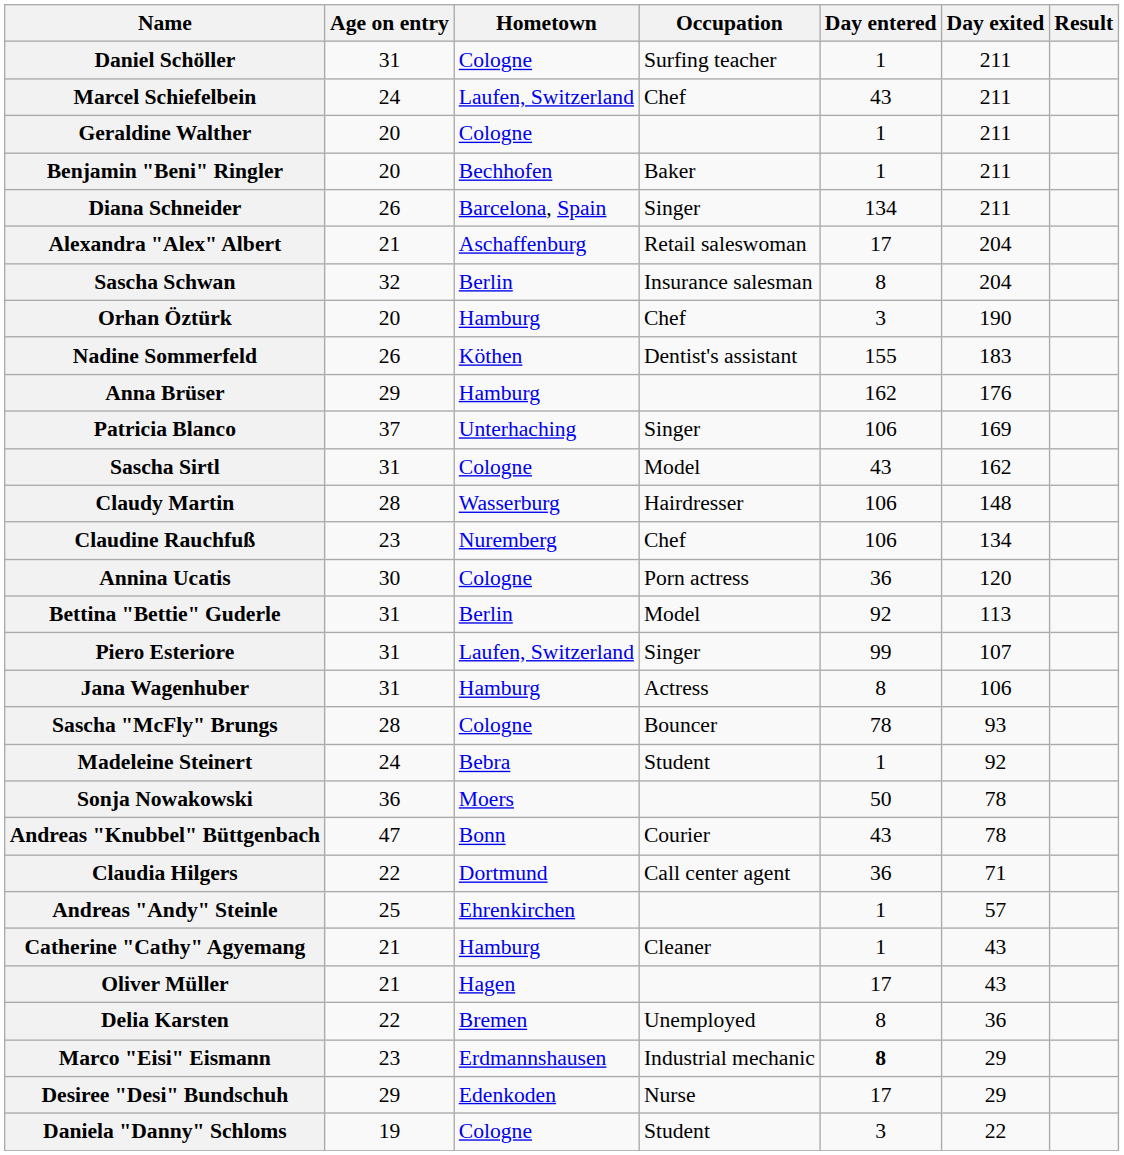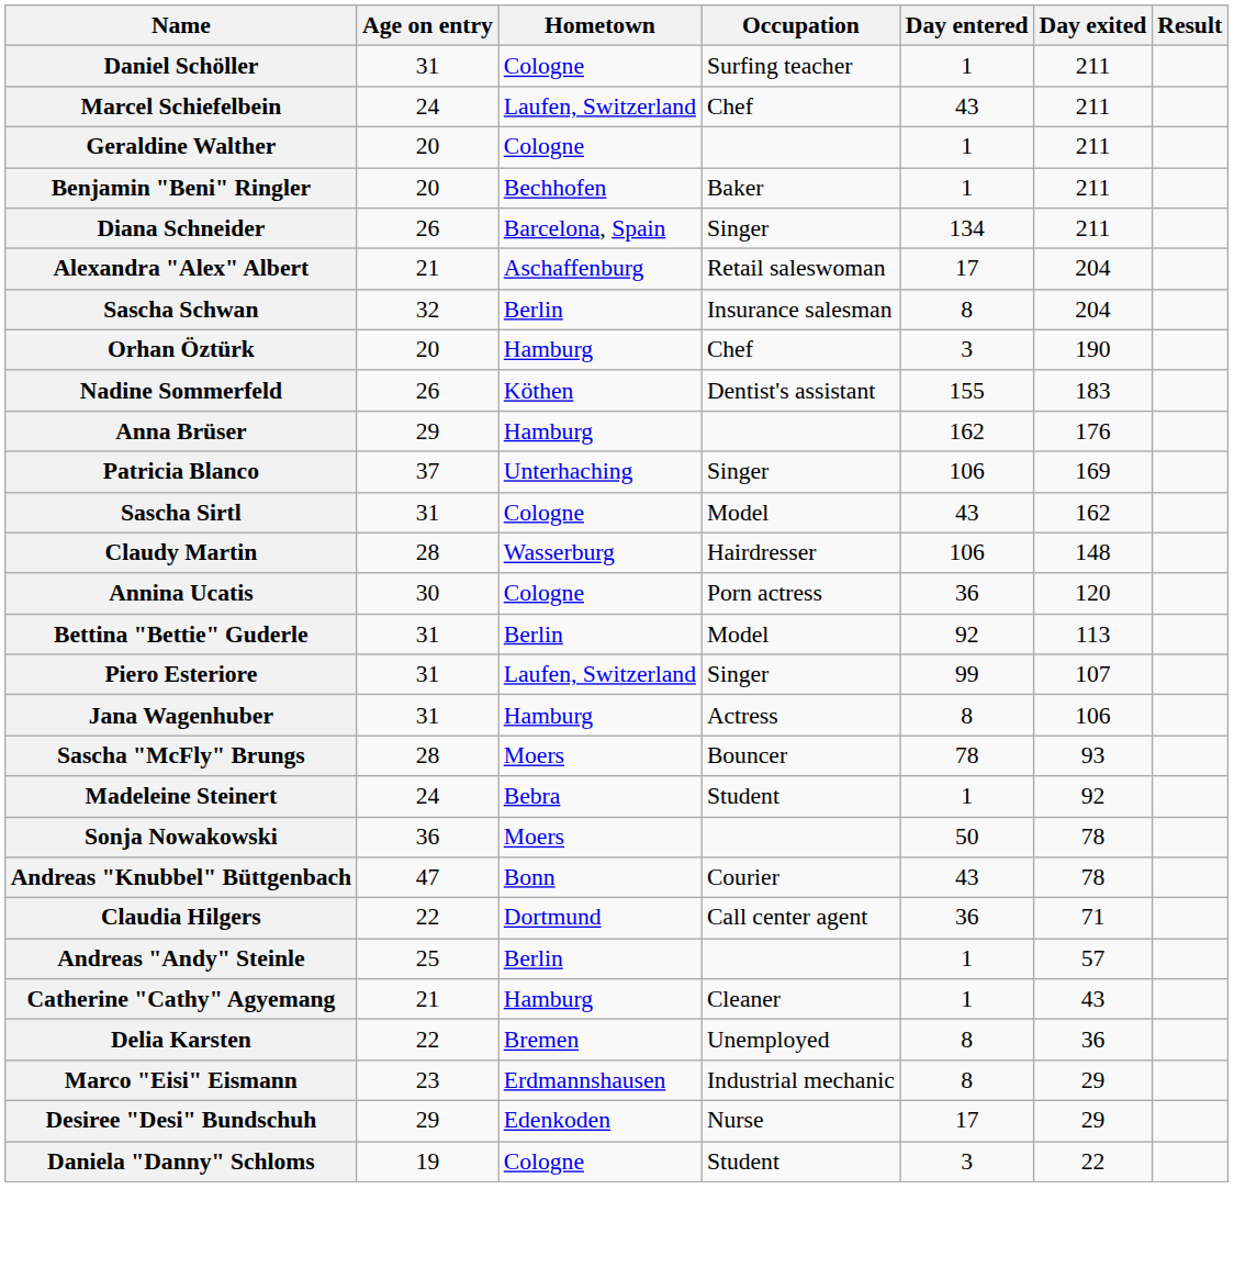- row: Claudine Rauchfuß | 23 | Nuremberg | Chef | 106 | 134
Sascha "McFly" Brungs | Hometown: Cologne -> Moers
Andreas "Andy" Steinle | Hometown: Ehrenkirchen -> Berlin
- row: Oliver Müller | 21 | Hagen | 17 | 43
Marco "Eisi" Eismann | Day entered: bold -> normal
